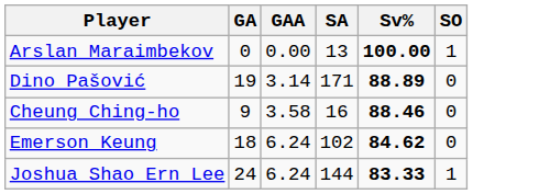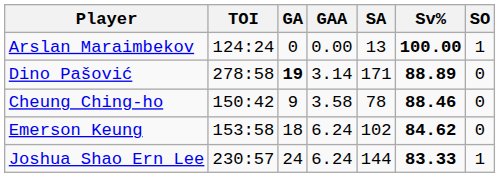+ column: TOI | 124:24 | 278:58 | 150:42 | 153:58 | 230:57
Dino Pašović | GA: normal -> bold
Cheung Ching-ho | SA: 16 -> 78
